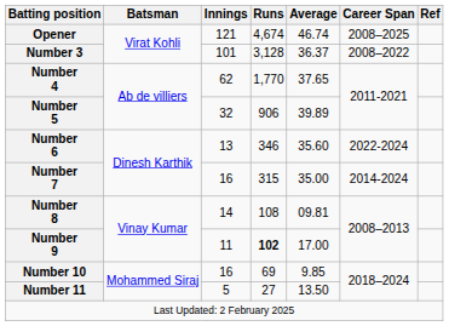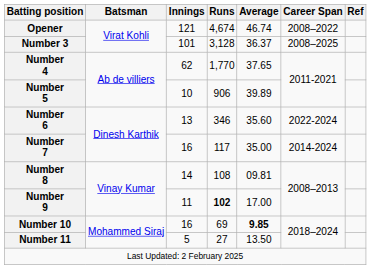Opener | Career Span: 2008–2025 -> 2008–2022
Number 3 | Career Span: 2008–2022 -> 2008–2025
Number 5 | Innings: 32 -> 10
Number 7 | Runs: 315 -> 117
Number 10 | Average: normal -> bold
